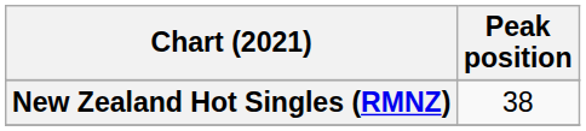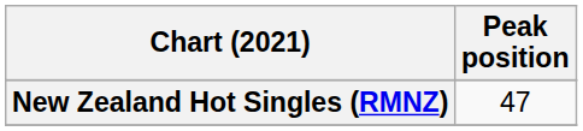New Zealand Hot Singles (RMNZ) | Peak position: 38 -> 47
